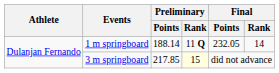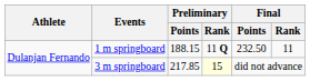1 m springboard | Preliminary / Points: 188.14 -> 188.15
1 m springboard | Final / Points: 232.05 -> 232.50
1 m springboard | Final / Rank: 14 -> 11
